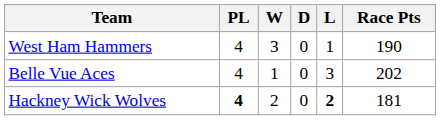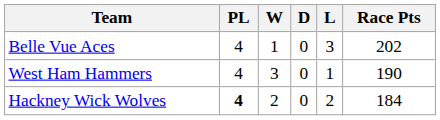rows swapped: Belle Vue Aces <-> West Ham Hammers
Hackney Wick Wolves | L: bold -> normal
Hackney Wick Wolves | Race Pts: 181 -> 184
